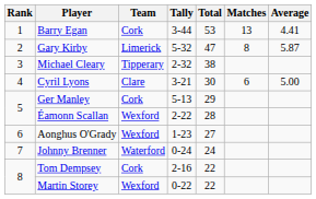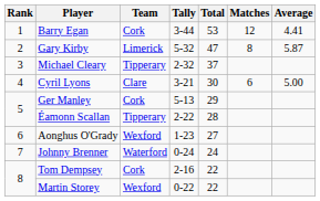Barry Egan | Matches: 13 -> 12
Michael Cleary | Total: 38 -> 37
Éamonn Scallan | Team: Wexford -> Tipperary
